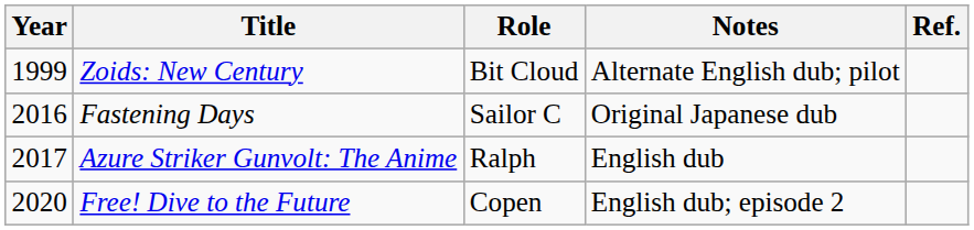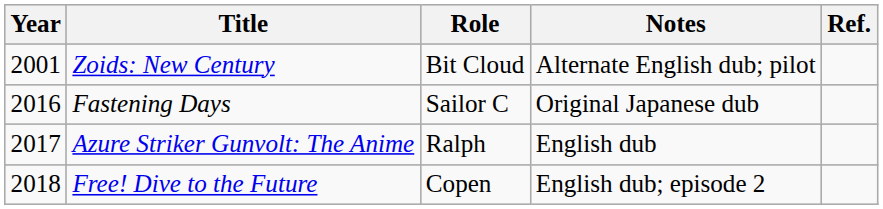Zoids: New Century | Year: 1999 -> 2001
Free! Dive to the Future | Year: 2020 -> 2018
